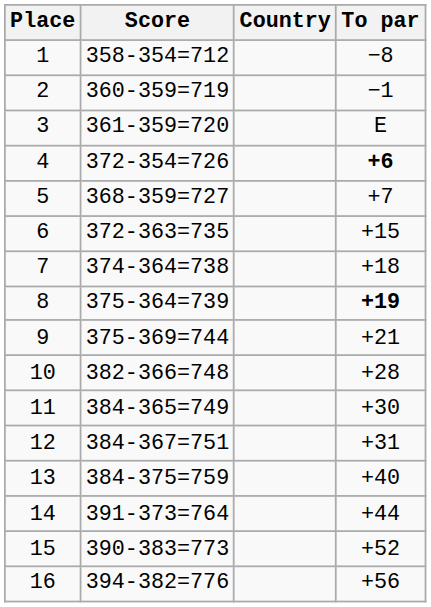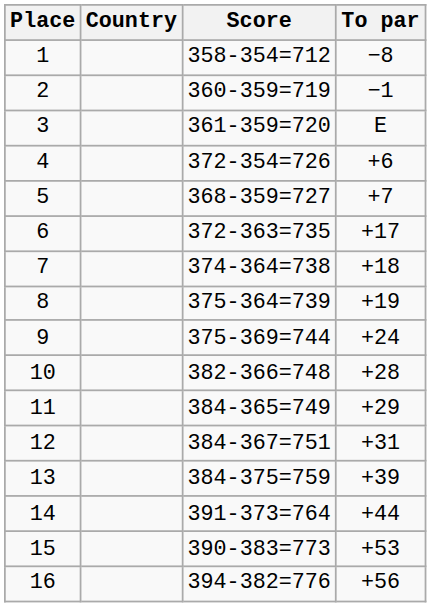columns swapped: Country <-> Score
4 | To par: bold -> normal
6 | To par: +15 -> +17
8 | To par: bold -> normal
9 | To par: +21 -> +24
11 | To par: +30 -> +29
13 | To par: +40 -> +39
15 | To par: +52 -> +53
